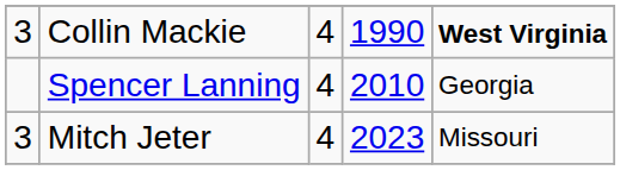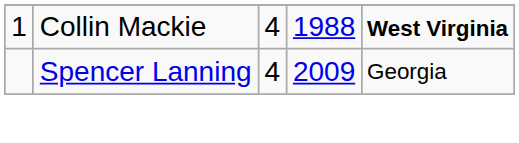Collin Mackie | column 1: 3 -> 1
Collin Mackie | column 4: 1990 -> 1988
Spencer Lanning | column 4: 2010 -> 2009
- row: 3 | Mitch Jeter | 4 | 2023 | Missouri
